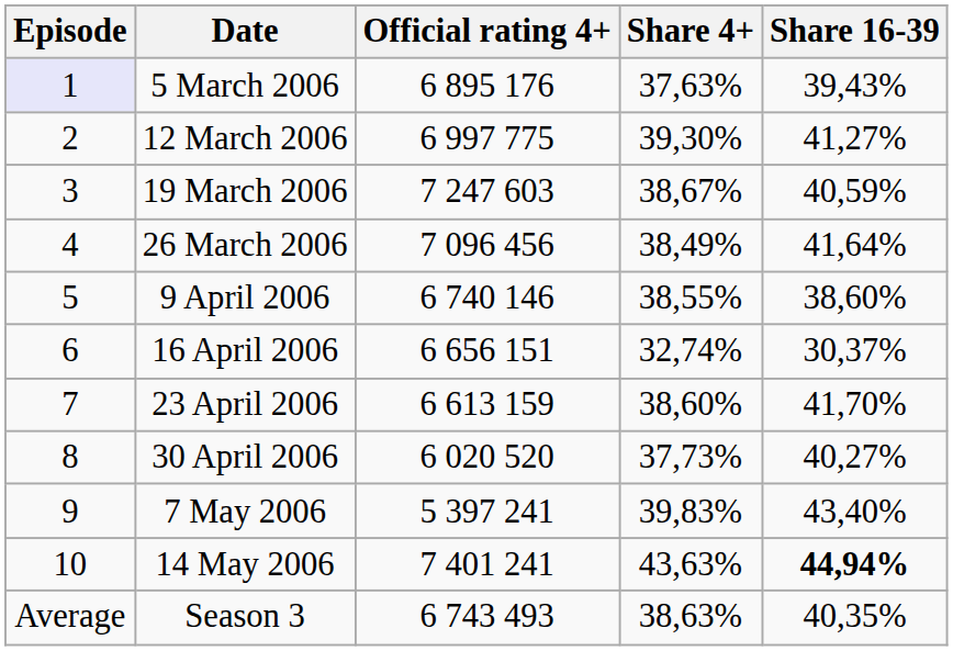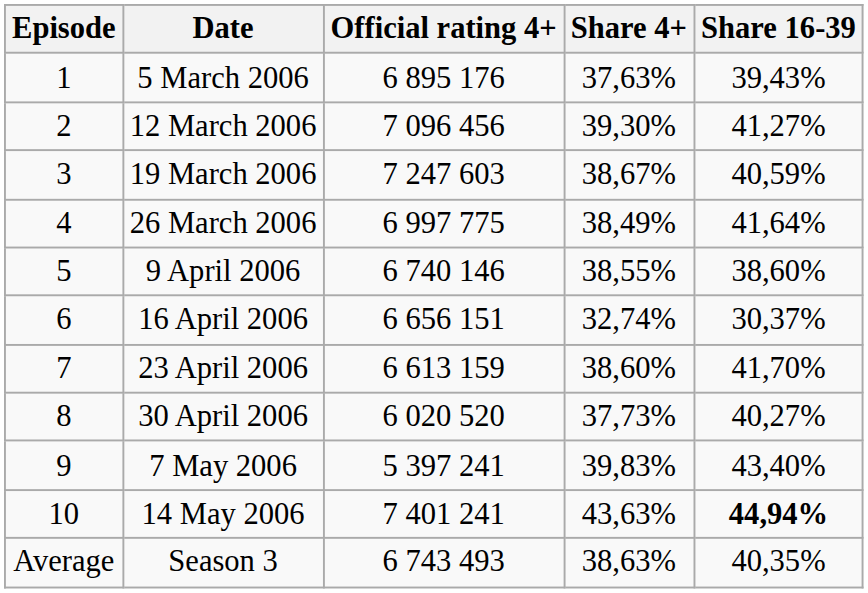5 March 2006 | Episode: lavender background -> no background
12 March 2006 | Official rating 4+: 6 997 775 -> 7 096 456
26 March 2006 | Official rating 4+: 7 096 456 -> 6 997 775
